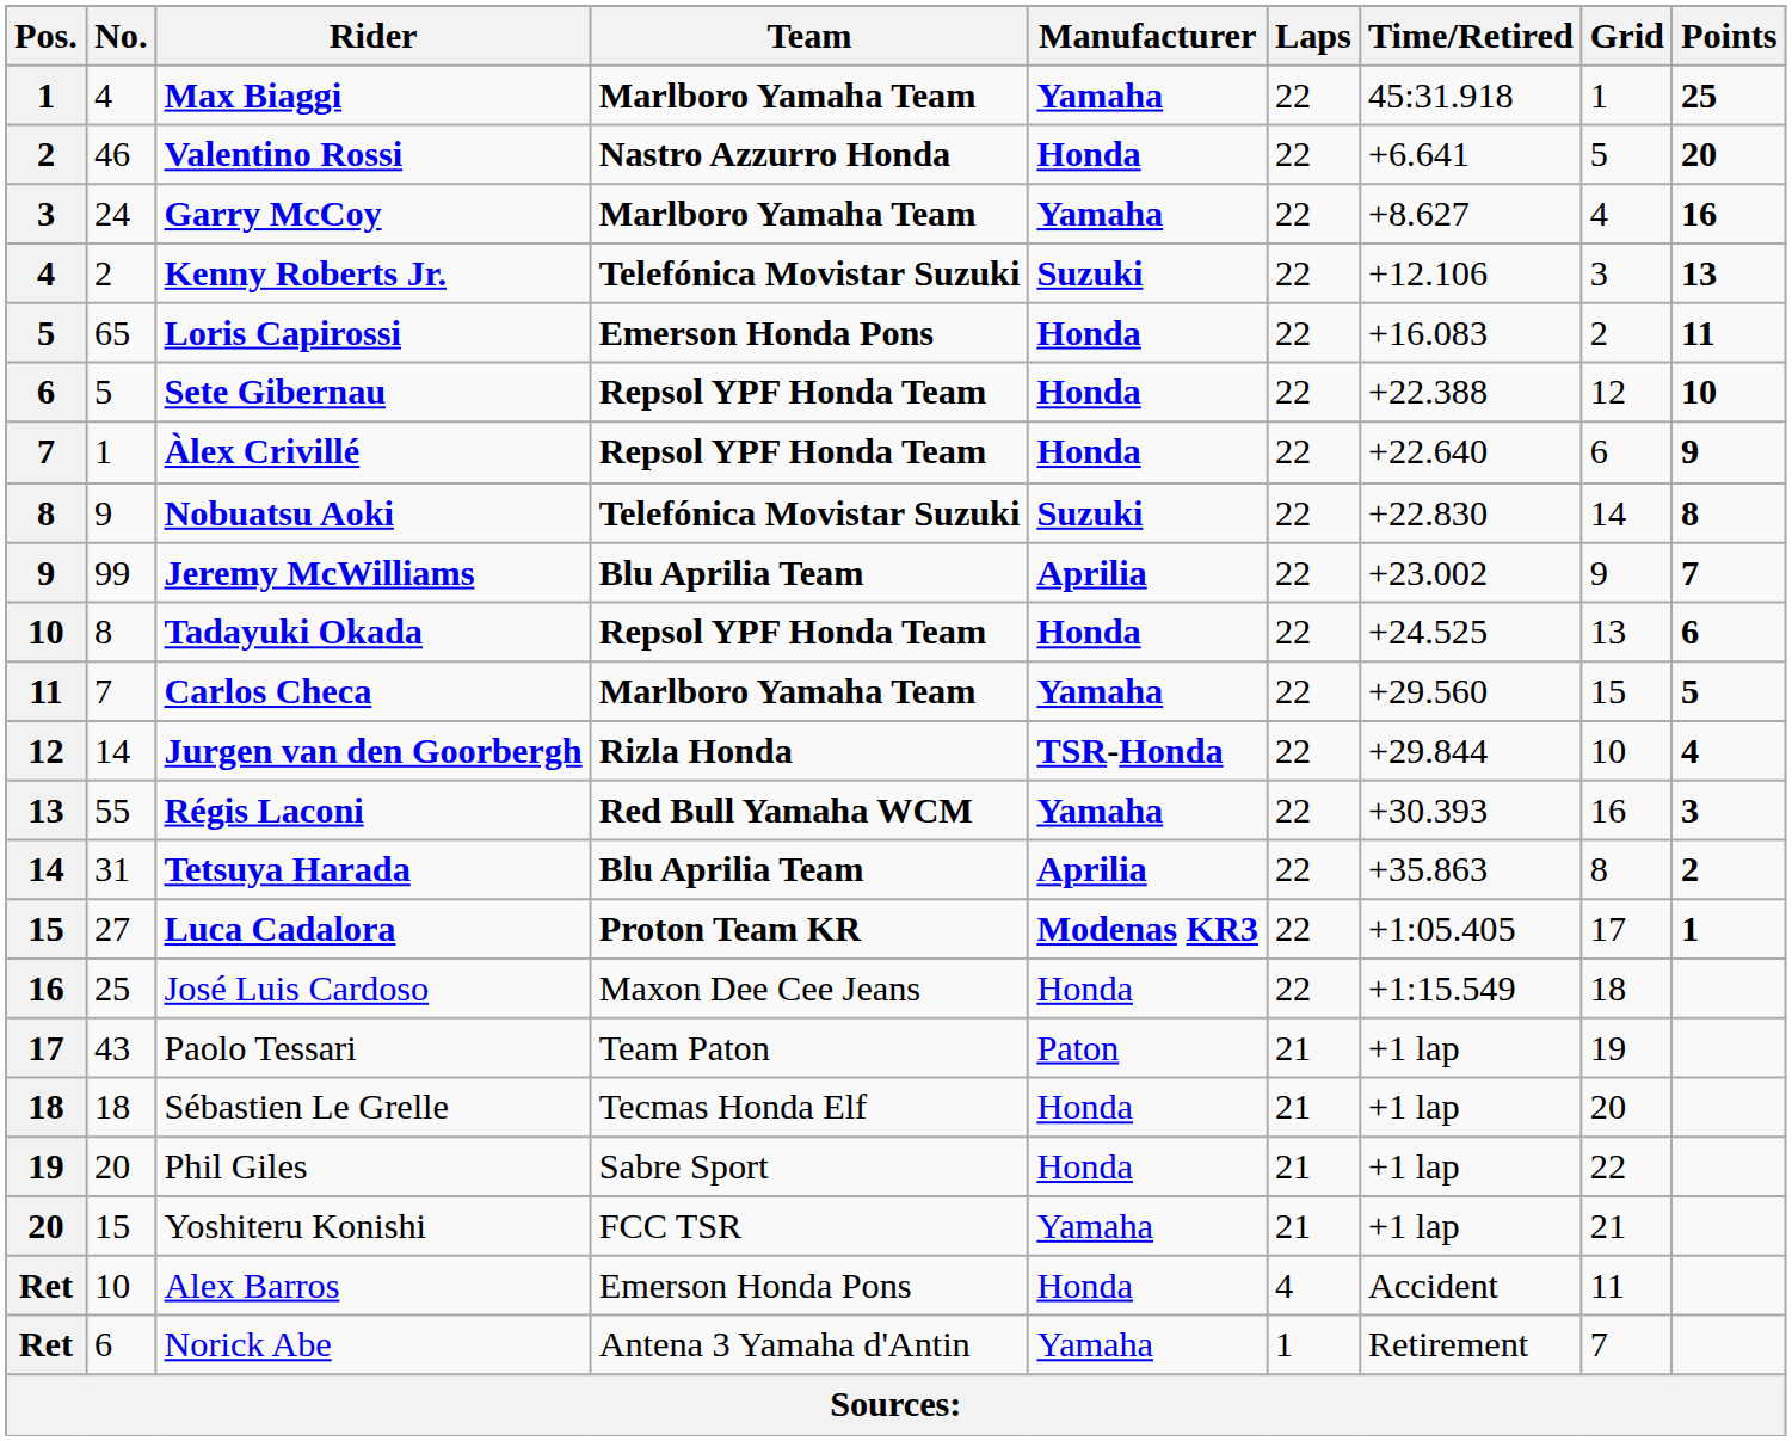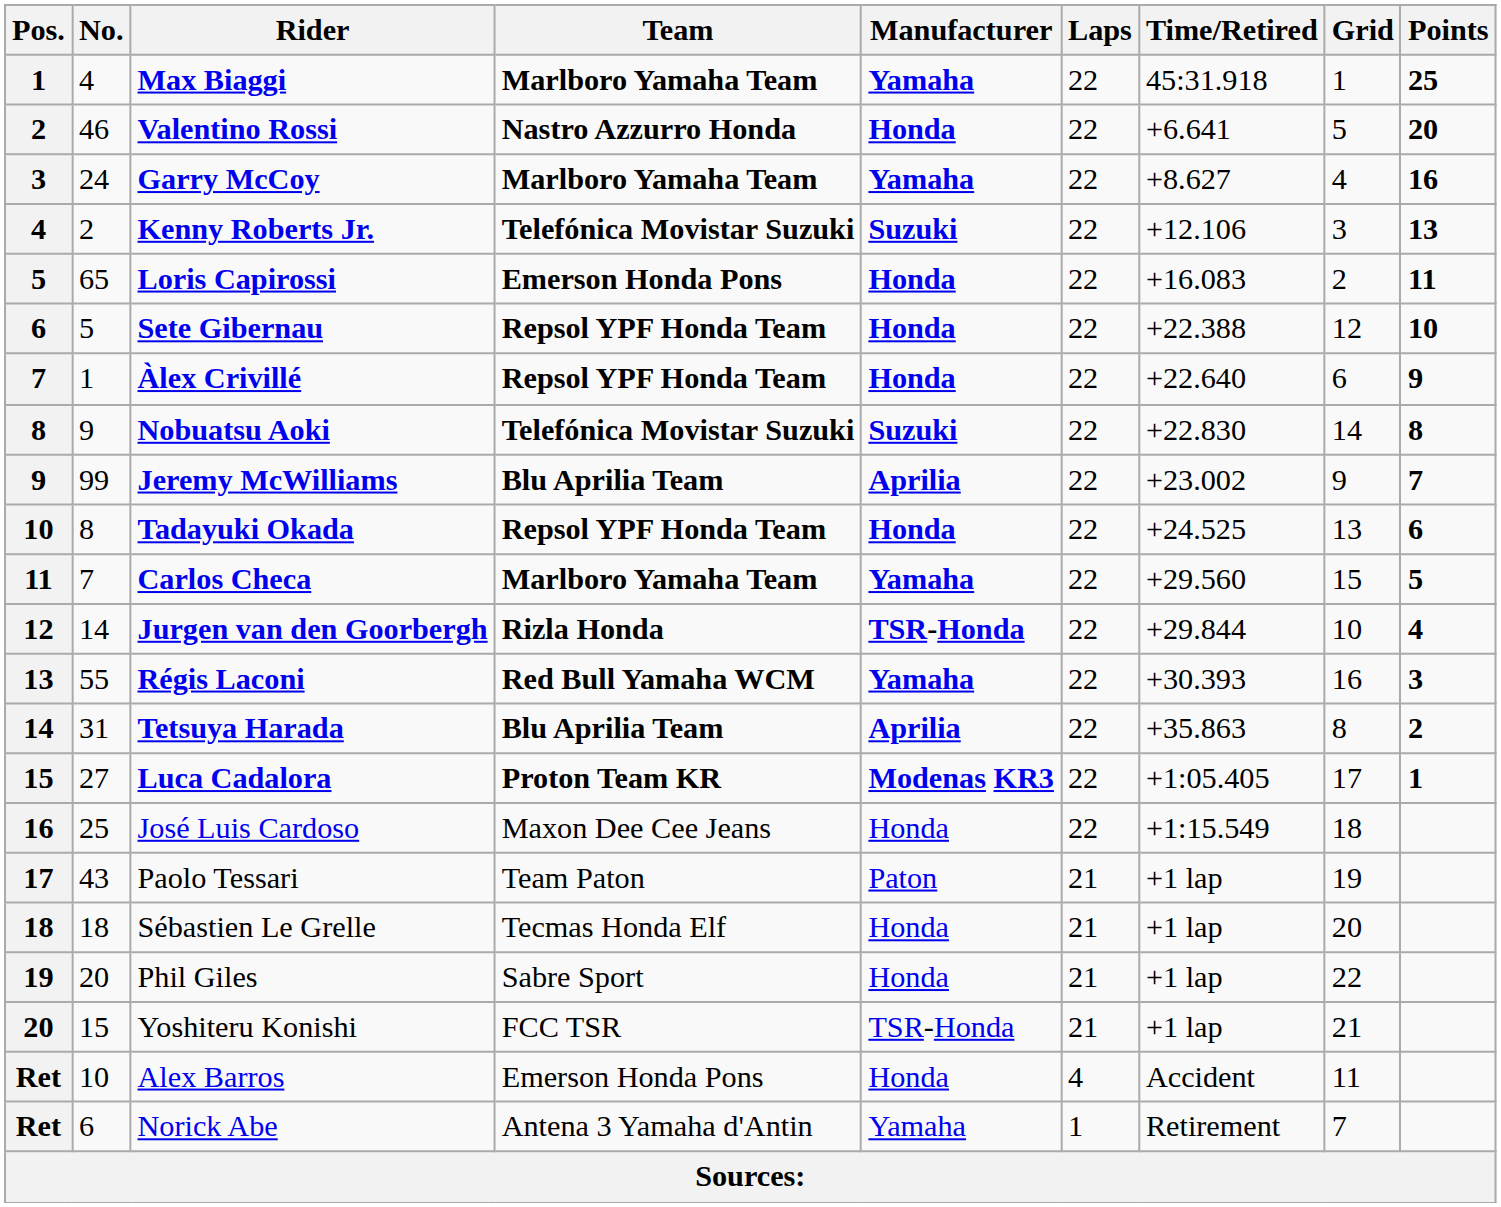Yoshiteru Konishi | Manufacturer: Yamaha -> TSR-Honda
